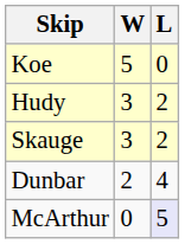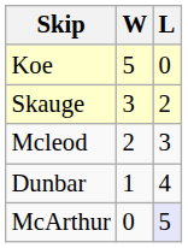- row: Hudy | 3 | 2
+ row: Mcleod | 2 | 3
Dunbar | W: 2 -> 1
